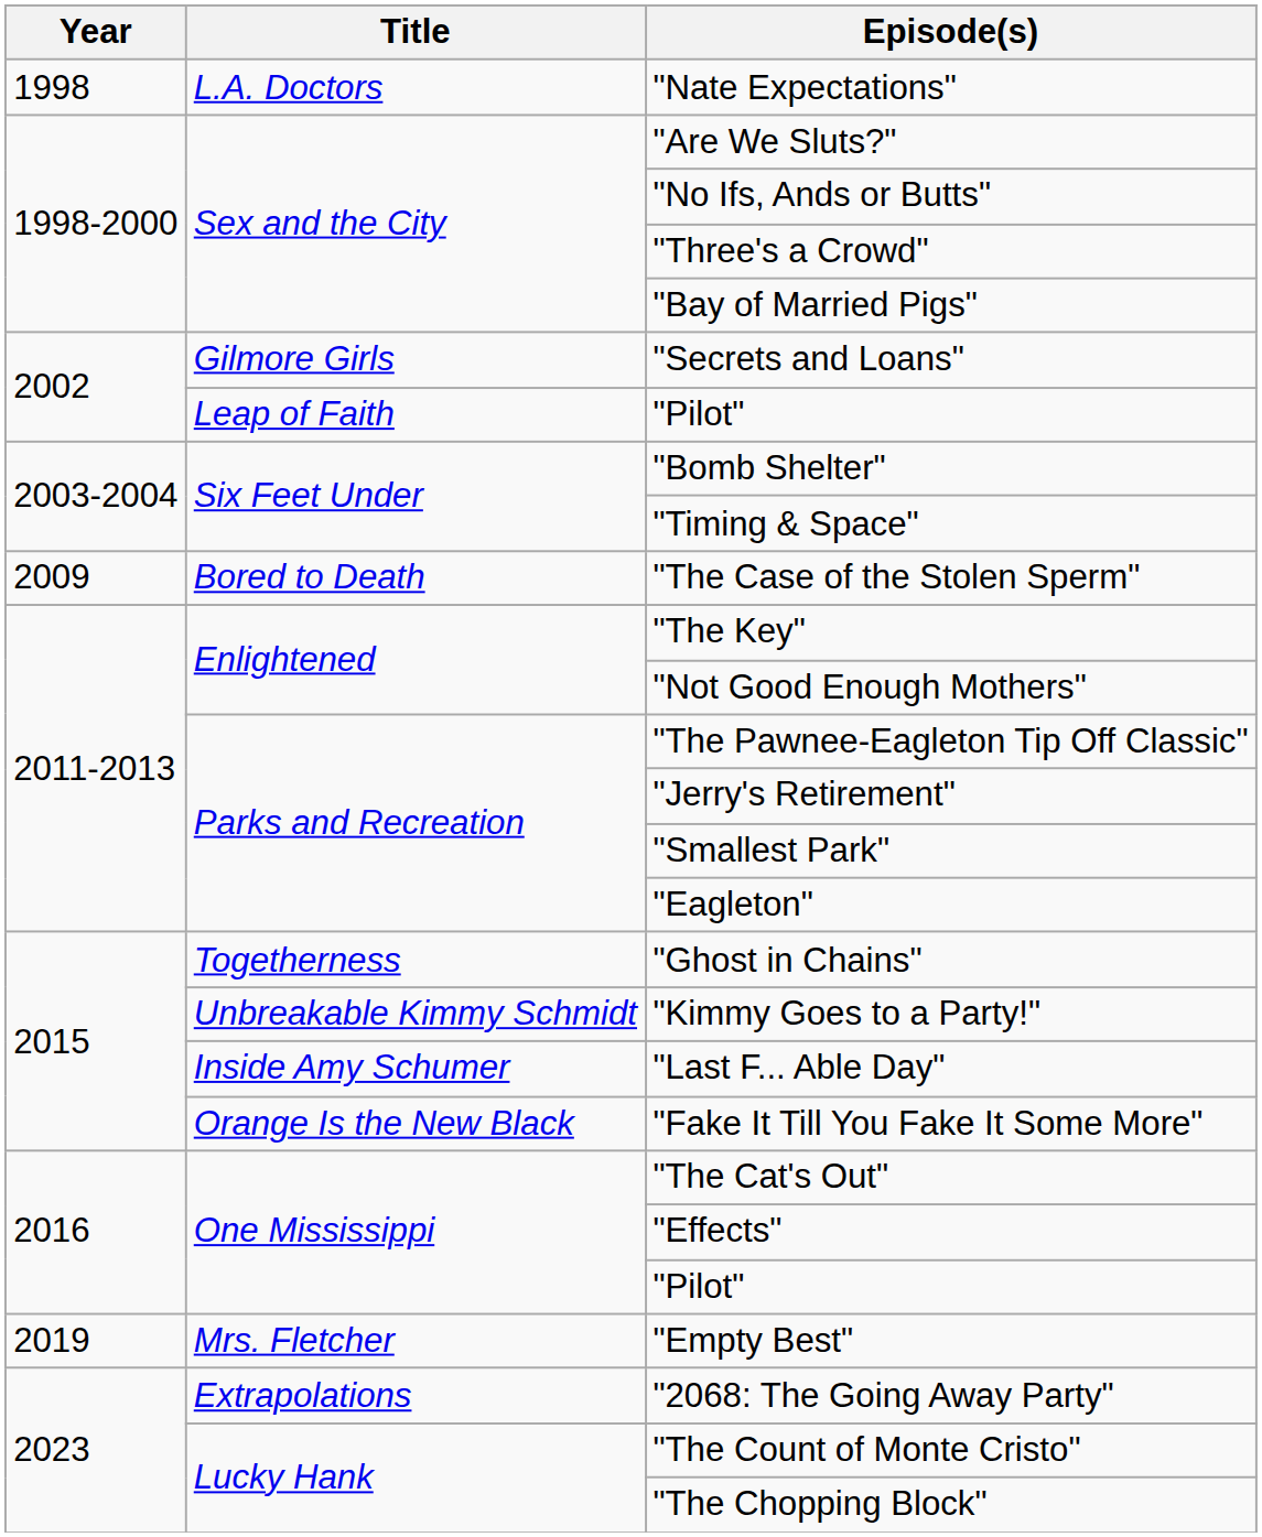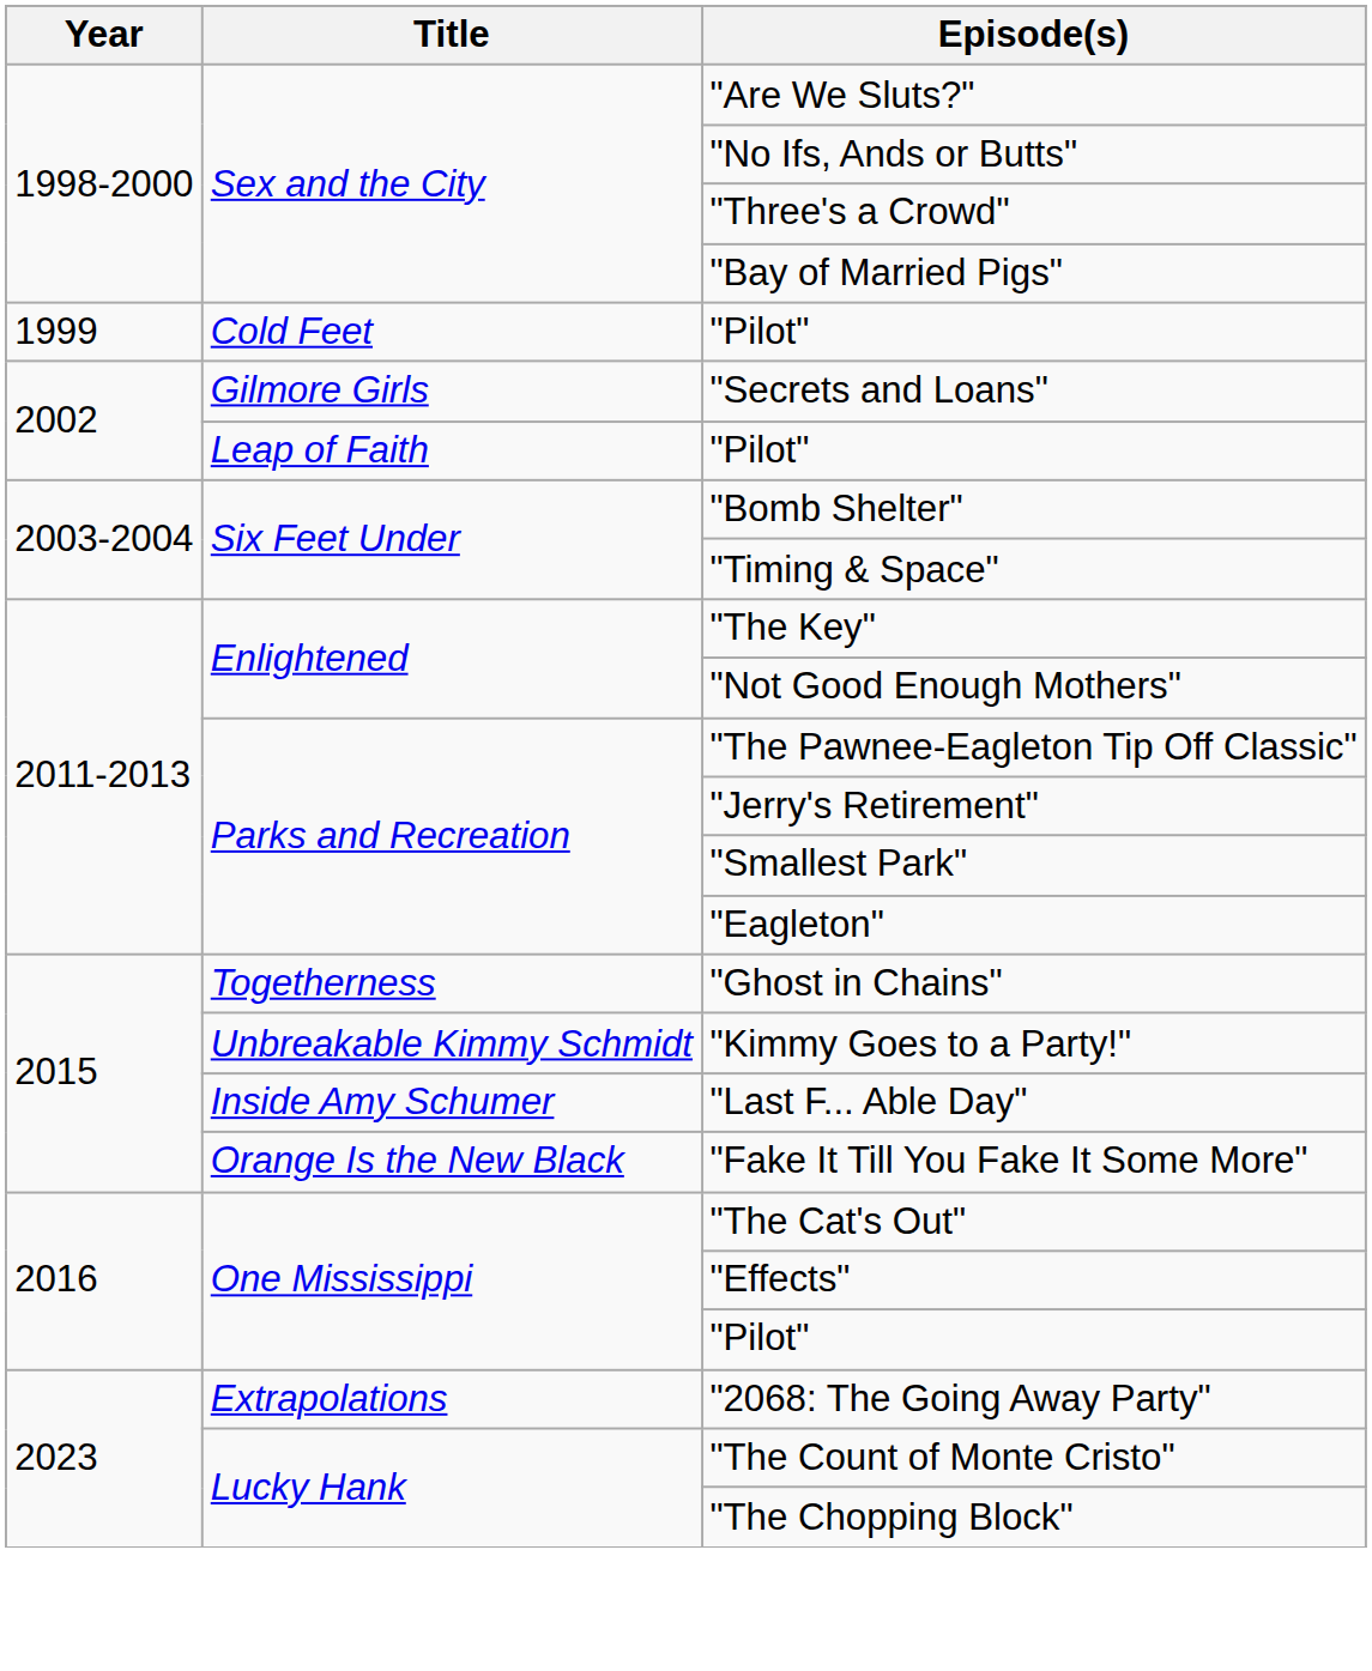- row: 1998 | L.A. Doctors | "Nate Expectations"
+ row: 1999 | Cold Feet | "Pilot"
- row: 2009 | Bored to Death | "The Case of the Stolen Sperm"
- row: 2019 | Mrs. Fletcher | "Empty Best"
